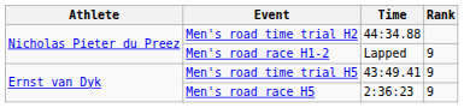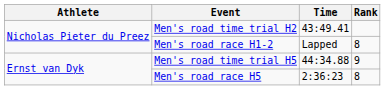Men's road time trial H2 | Time: 44:34.88 -> 43:49.41
Men's road race H1-2 | Rank: 9 -> 8
Men's road time trial H5 | Time: 43:49.41 -> 44:34.88
Men's road race H5 | Rank: 9 -> 8
